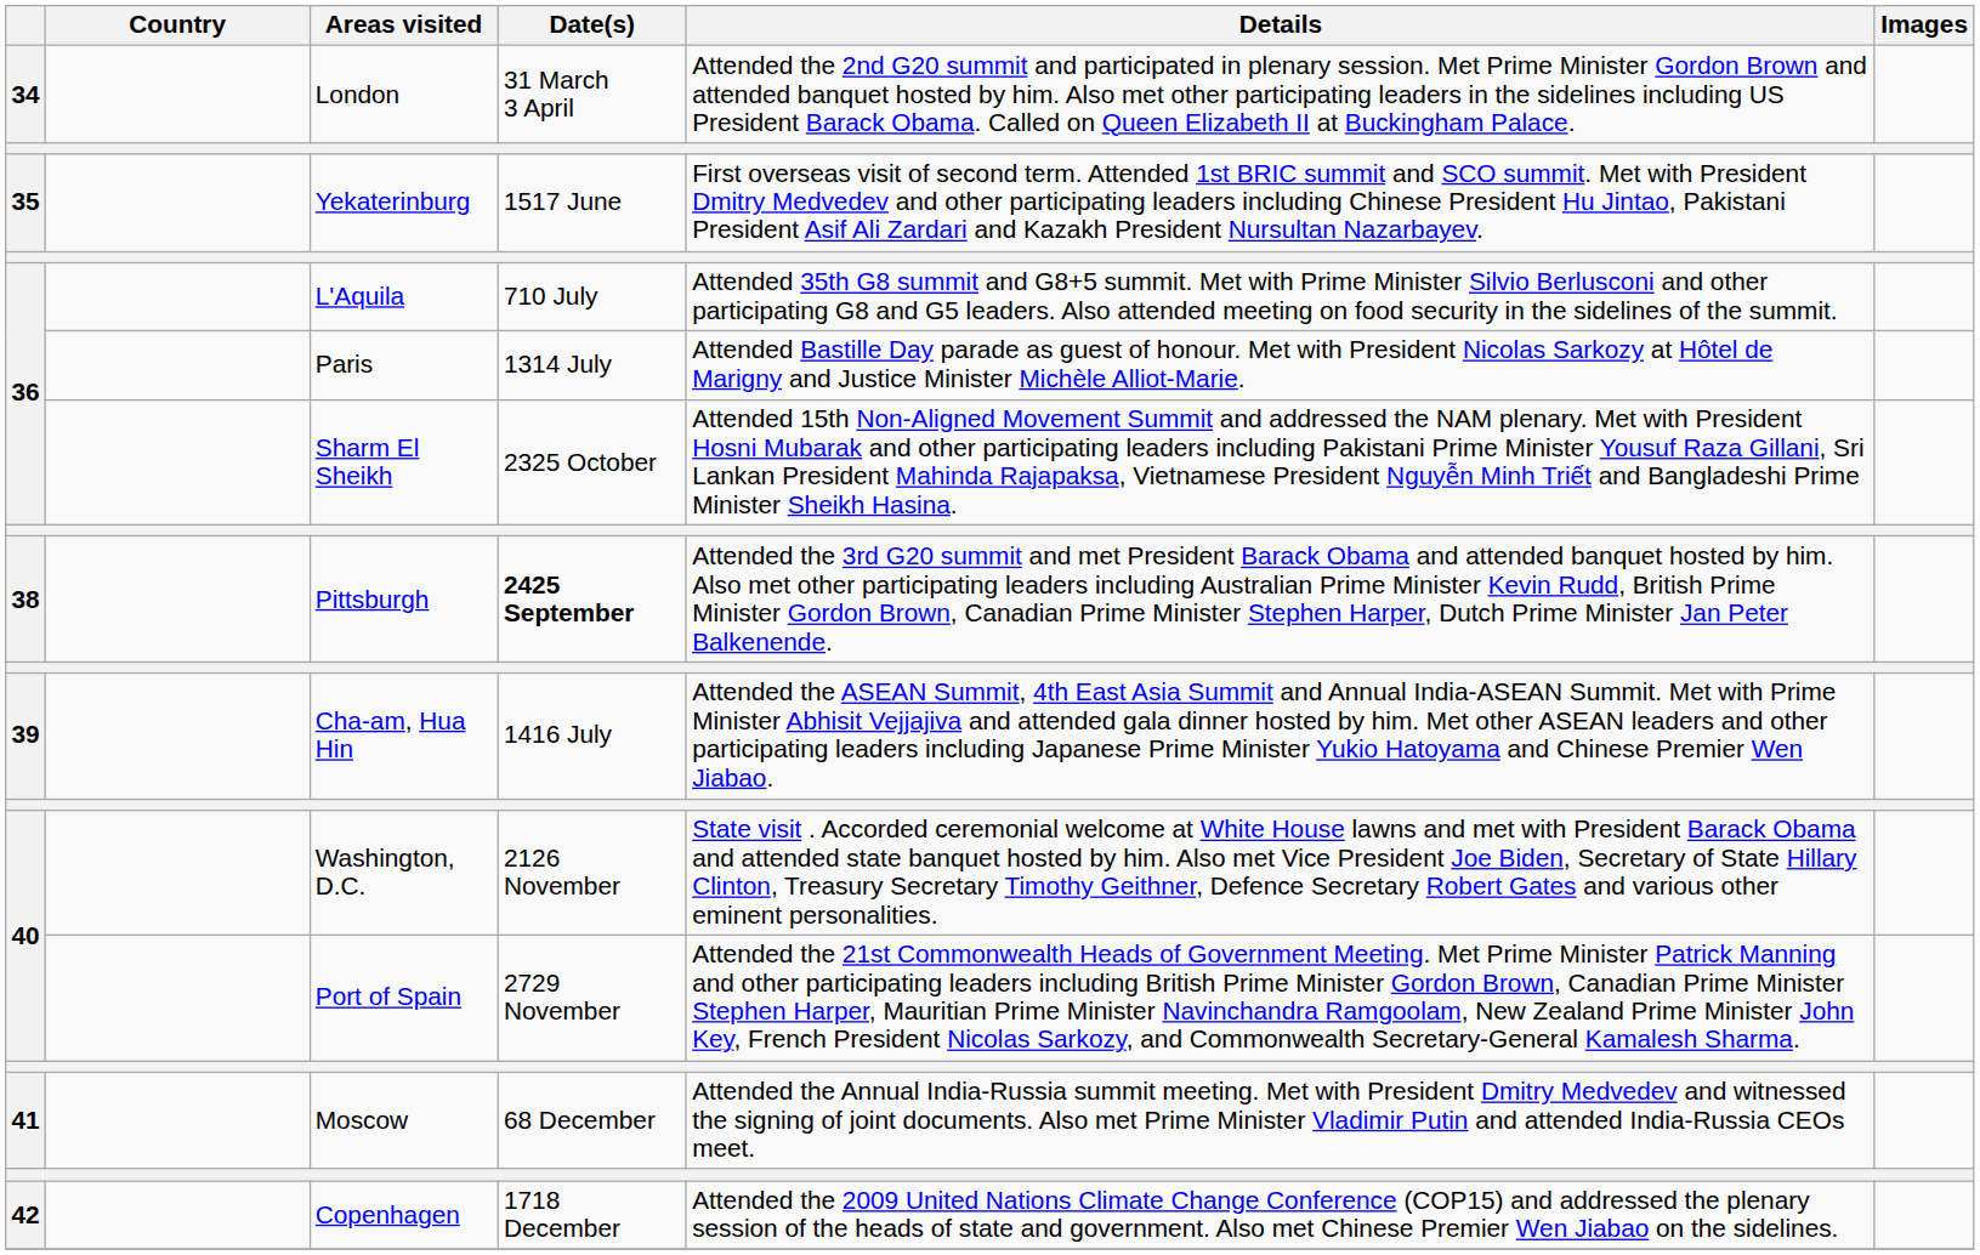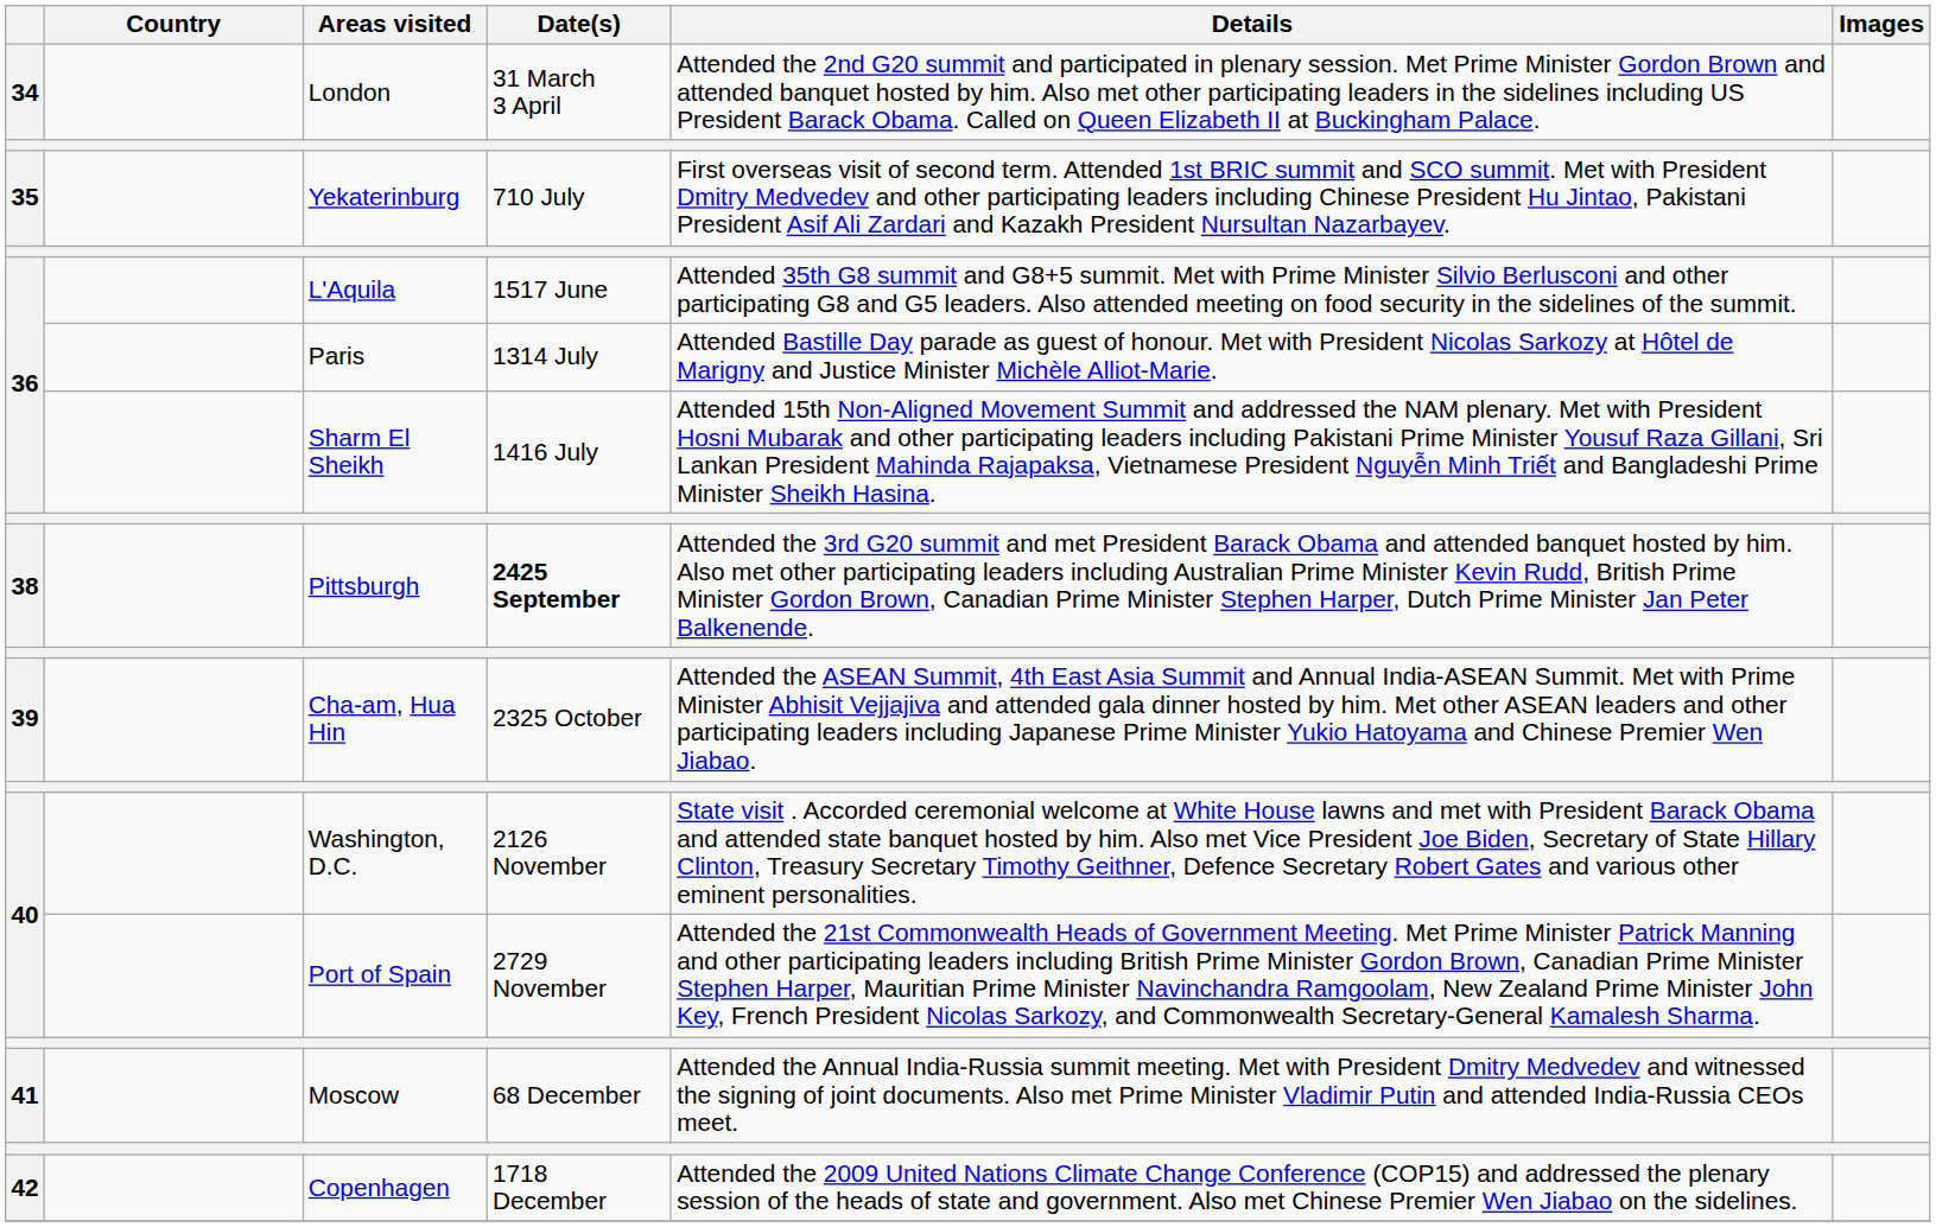Yekaterinburg | Date(s): 1517 June -> 710 July
L'Aquila | Date(s): 710 July -> 1517 June
Sharm El Sheikh | Date(s): 2325 October -> 1416 July
Cha-am, Hua Hin | Date(s): 1416 July -> 2325 October
